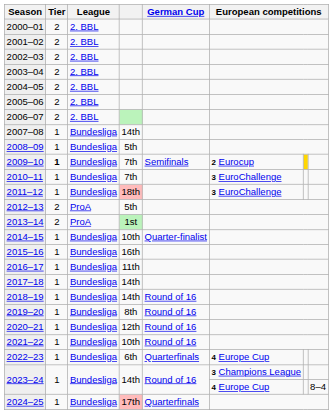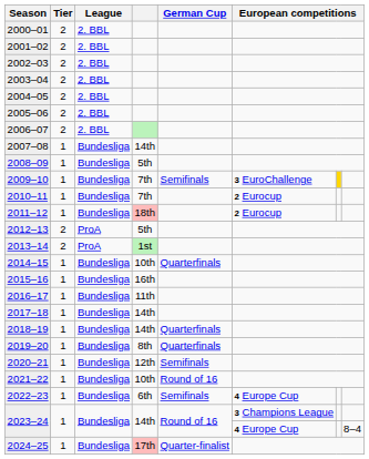2009–10 | Tier: bold -> normal
2009–10 | column 6: 2 Eurocup -> 3 EuroChallenge
2010–11 | column 6: 3 EuroChallenge -> 2 Eurocup
2011–12 | column 6: 3 EuroChallenge -> 2 Eurocup
2014–15 | German Cup: Quarter-finalist -> Quarterfinals
2018–19 | German Cup: Round of 16 -> Quarterfinals
2019–20 | German Cup: Round of 16 -> Quarterfinals
2020–21 | German Cup: Round of 16 -> Semifinals
2022–23 | German Cup: Quarterfinals -> Semifinals
2024–25 | German Cup: Quarterfinals -> Quarter-finalist
